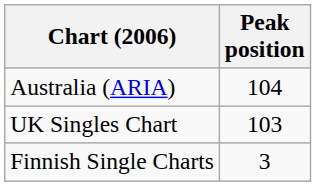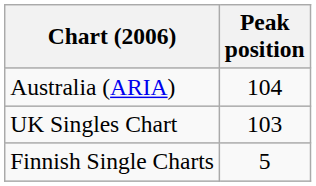Finnish Single Charts | Peak position: 3 -> 5
